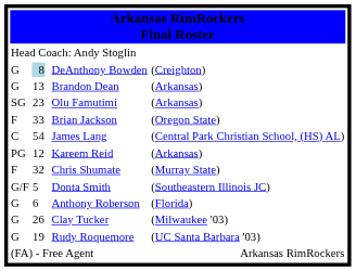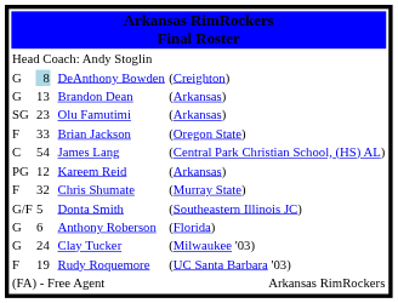Clay Tucker | column 2: 26 -> 24
Rudy Roquemore | column 1: G -> F
